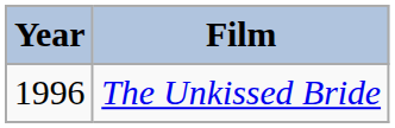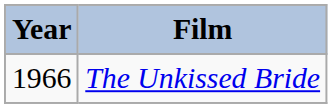The Unkissed Bride | Year: 1996 -> 1966
